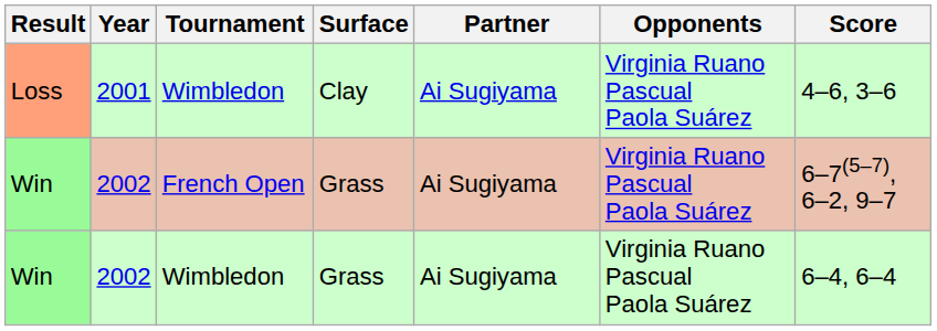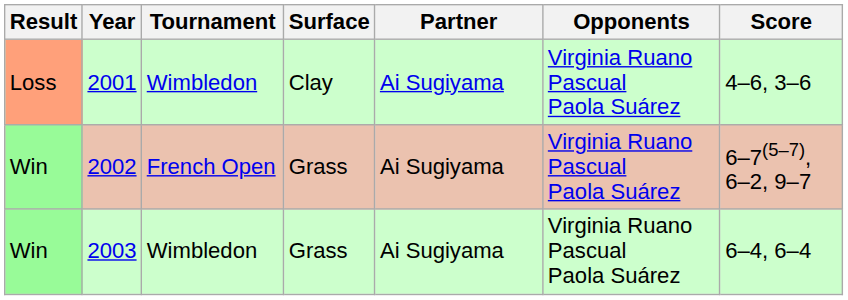Win / Wimbledon | Year: 2002 -> 2003
